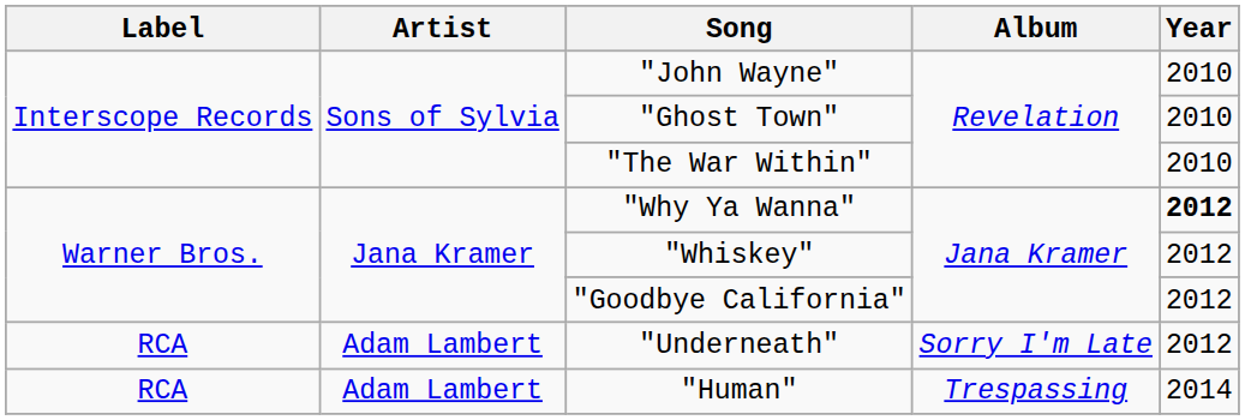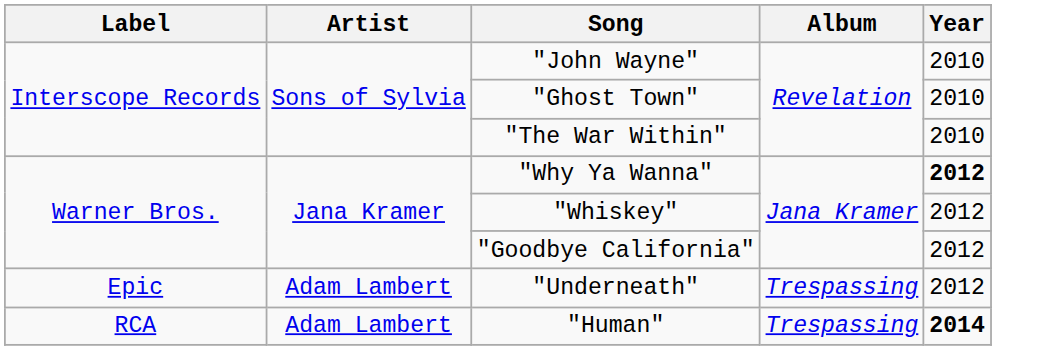"Underneath" | Label: RCA -> Epic
"Underneath" | Album: Sorry I'm Late -> Trespassing
"Human" | Year: normal -> bold
